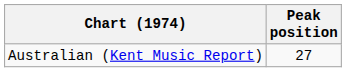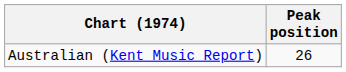Australian (Kent Music Report) | Peak position: 27 -> 26
